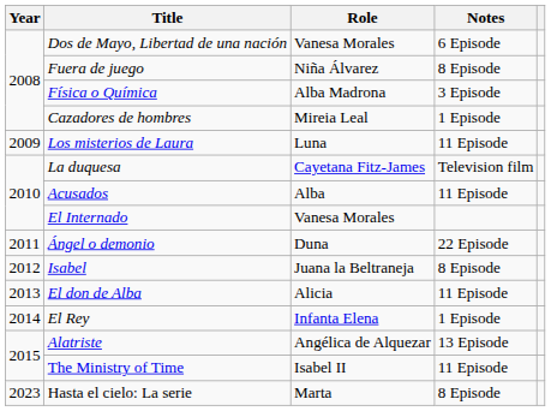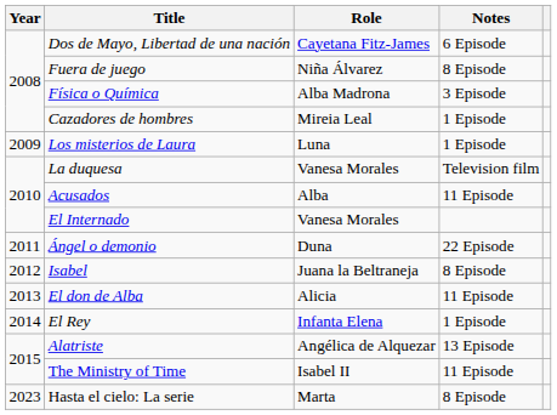Dos de Mayo, Libertad de una nación | Role: Vanesa Morales -> Cayetana Fitz-James
Los misterios de Laura | Notes: 11 Episode -> 1 Episode
La duquesa | Role: Cayetana Fitz-James -> Vanesa Morales
